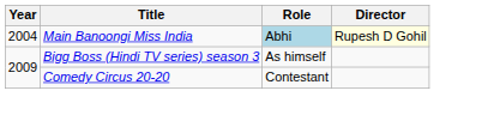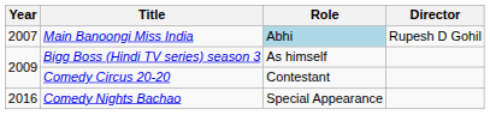Main Banoongi Miss India | Year: 2004 -> 2007
Main Banoongi Miss India | Director: lightyellow background -> no background
+ row: 2016 | Comedy Nights Bachao | Special Appearance
